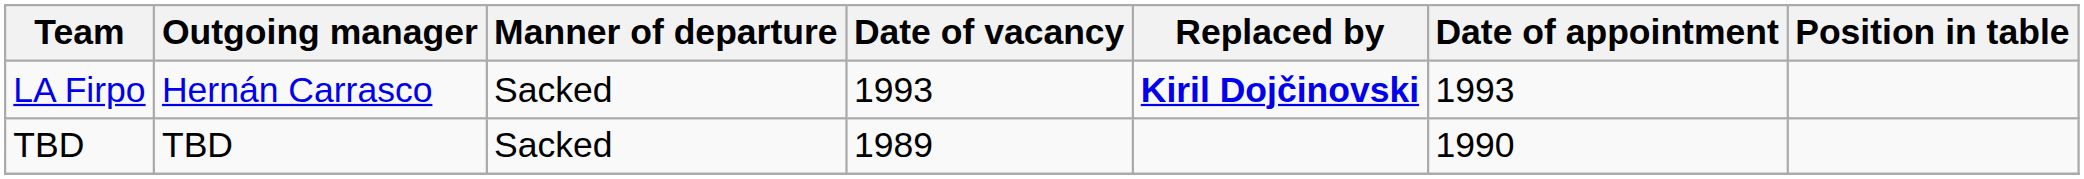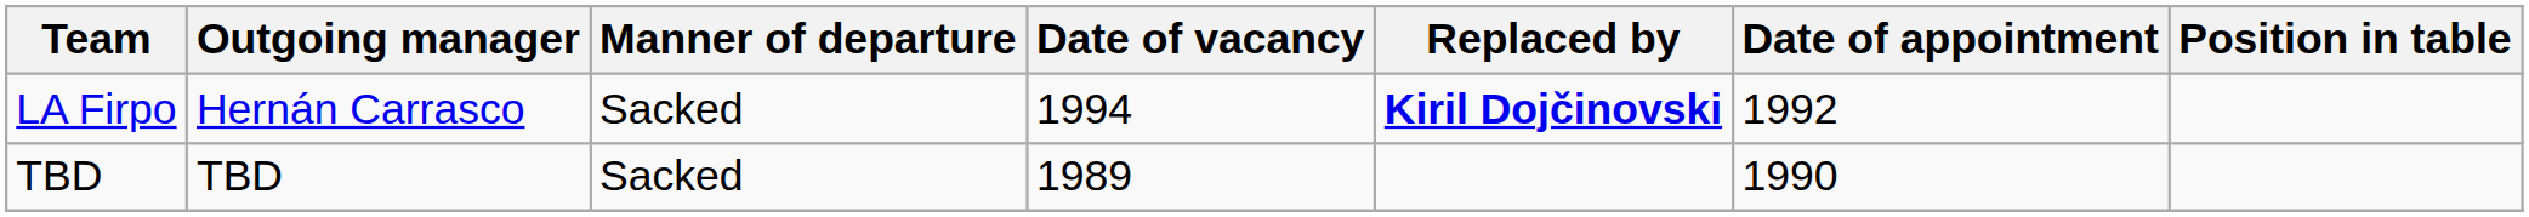LA Firpo | Date of vacancy: 1993 -> 1994
LA Firpo | Date of appointment: 1993 -> 1992
